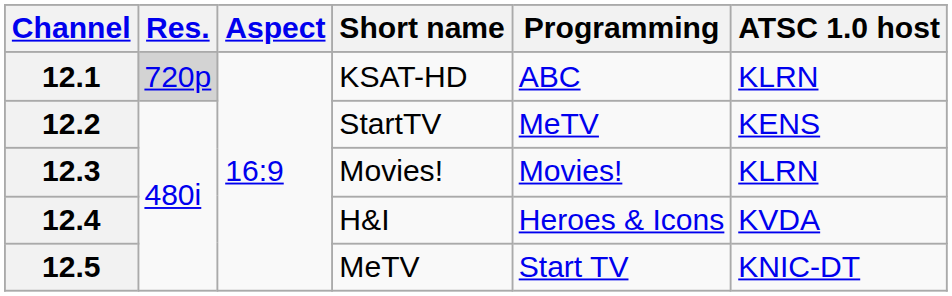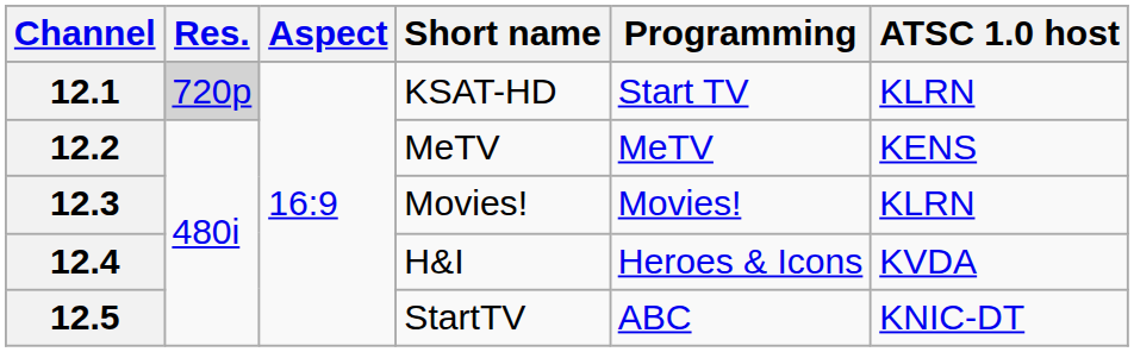12.1 | Programming: ABC -> Start TV
12.2 | Short name: StartTV -> MeTV
12.5 | Short name: MeTV -> StartTV
12.5 | Programming: Start TV -> ABC
